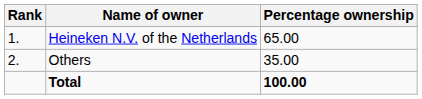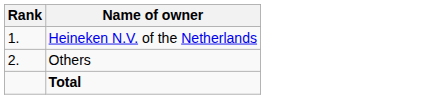- column: Percentage ownership | 65.00 | 35.00 | 100.00
